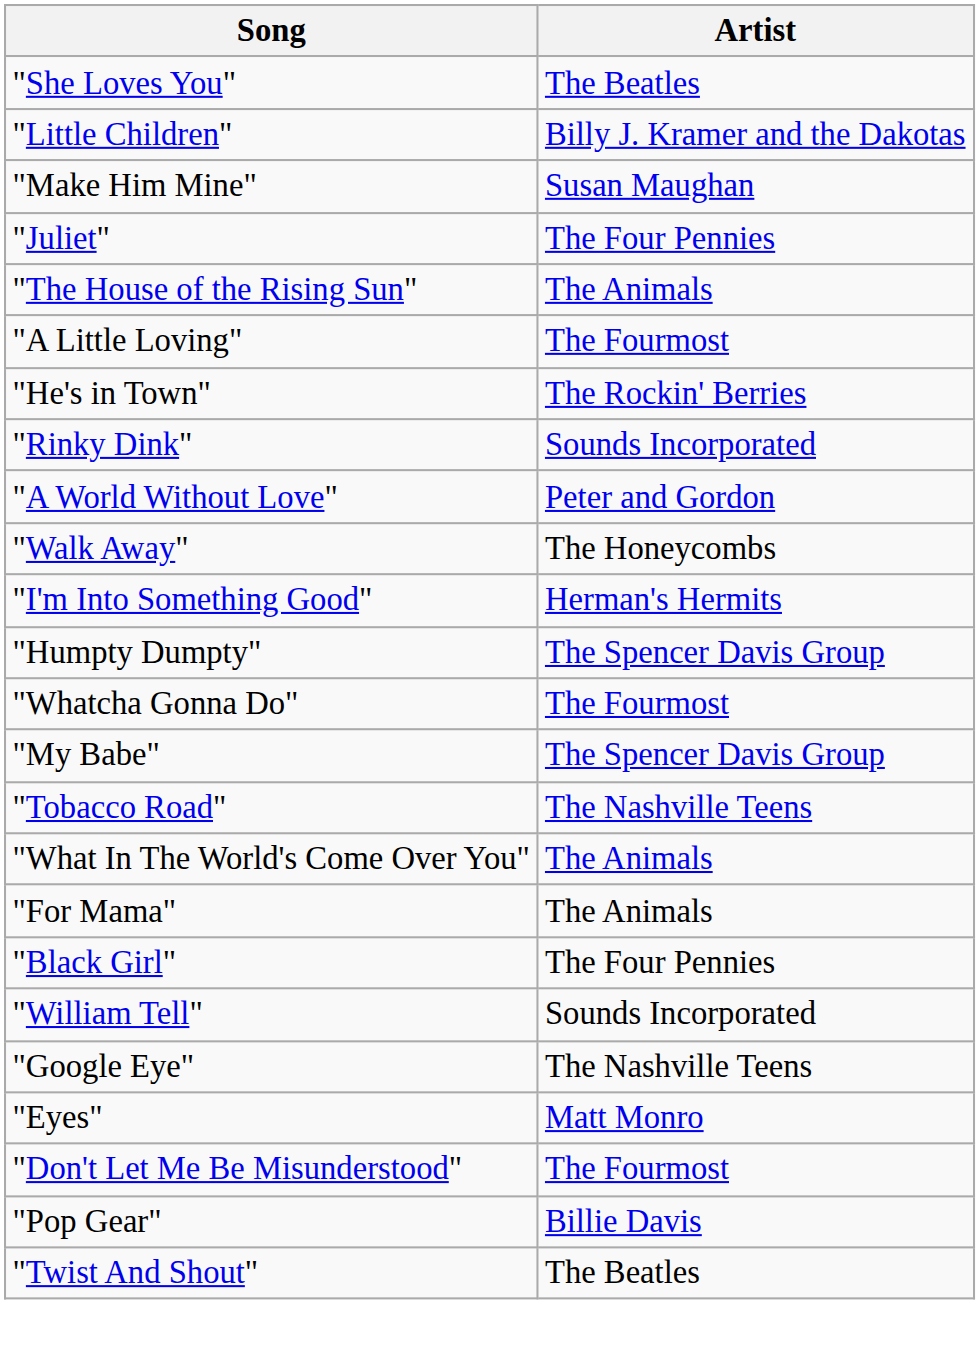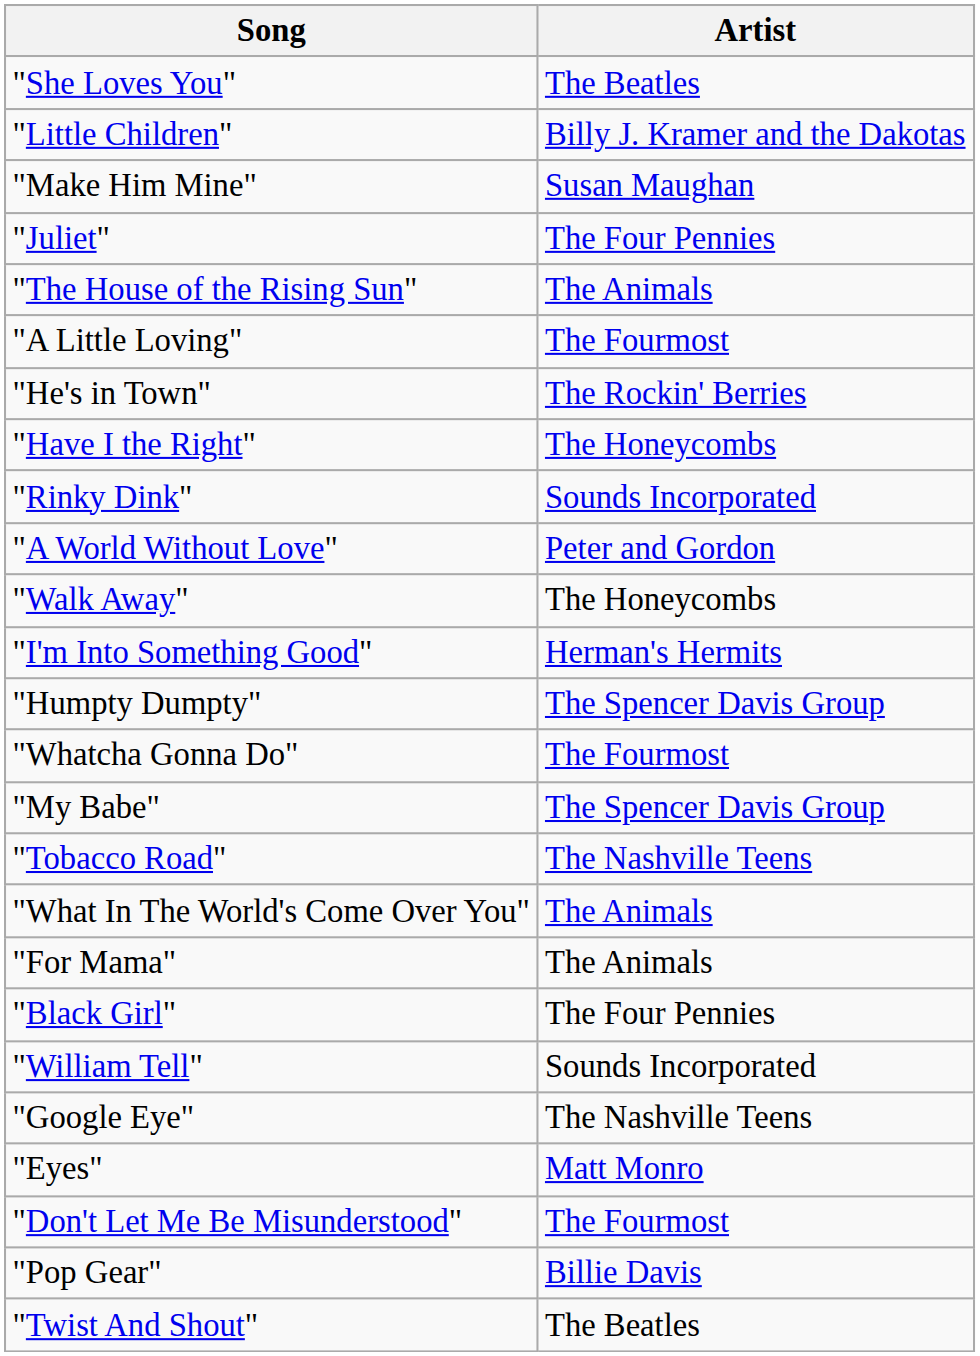+ row: "Have I the Right" | The Honeycombs
